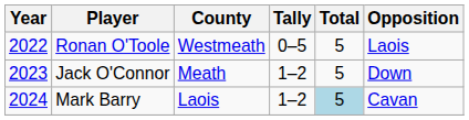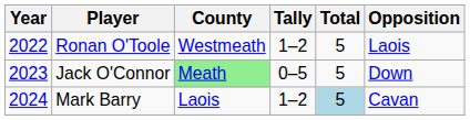Ronan O'Toole | Tally: 0–5 -> 1–2
Jack O'Connor | County: no background -> lightgreen background
Jack O'Connor | Tally: 1–2 -> 0–5
